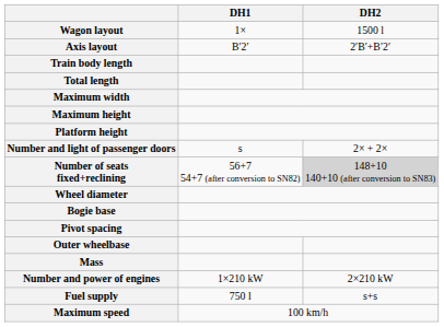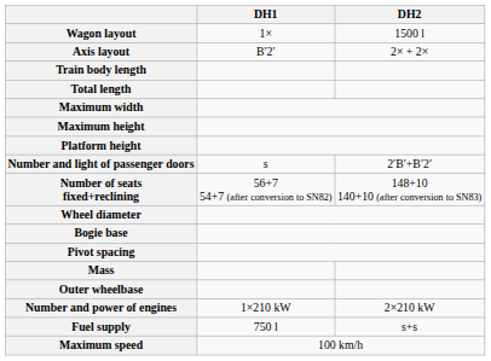Axis layout | DH2: 2′B′+B′2′ -> 2× + 2×
Number and light of passenger doors | DH2: 2× + 2× -> 2′B′+B′2′
Number of seats fixed+reclining | DH2: lightgrey background -> no background
rows swapped: Outer wheelbase <-> Mass
